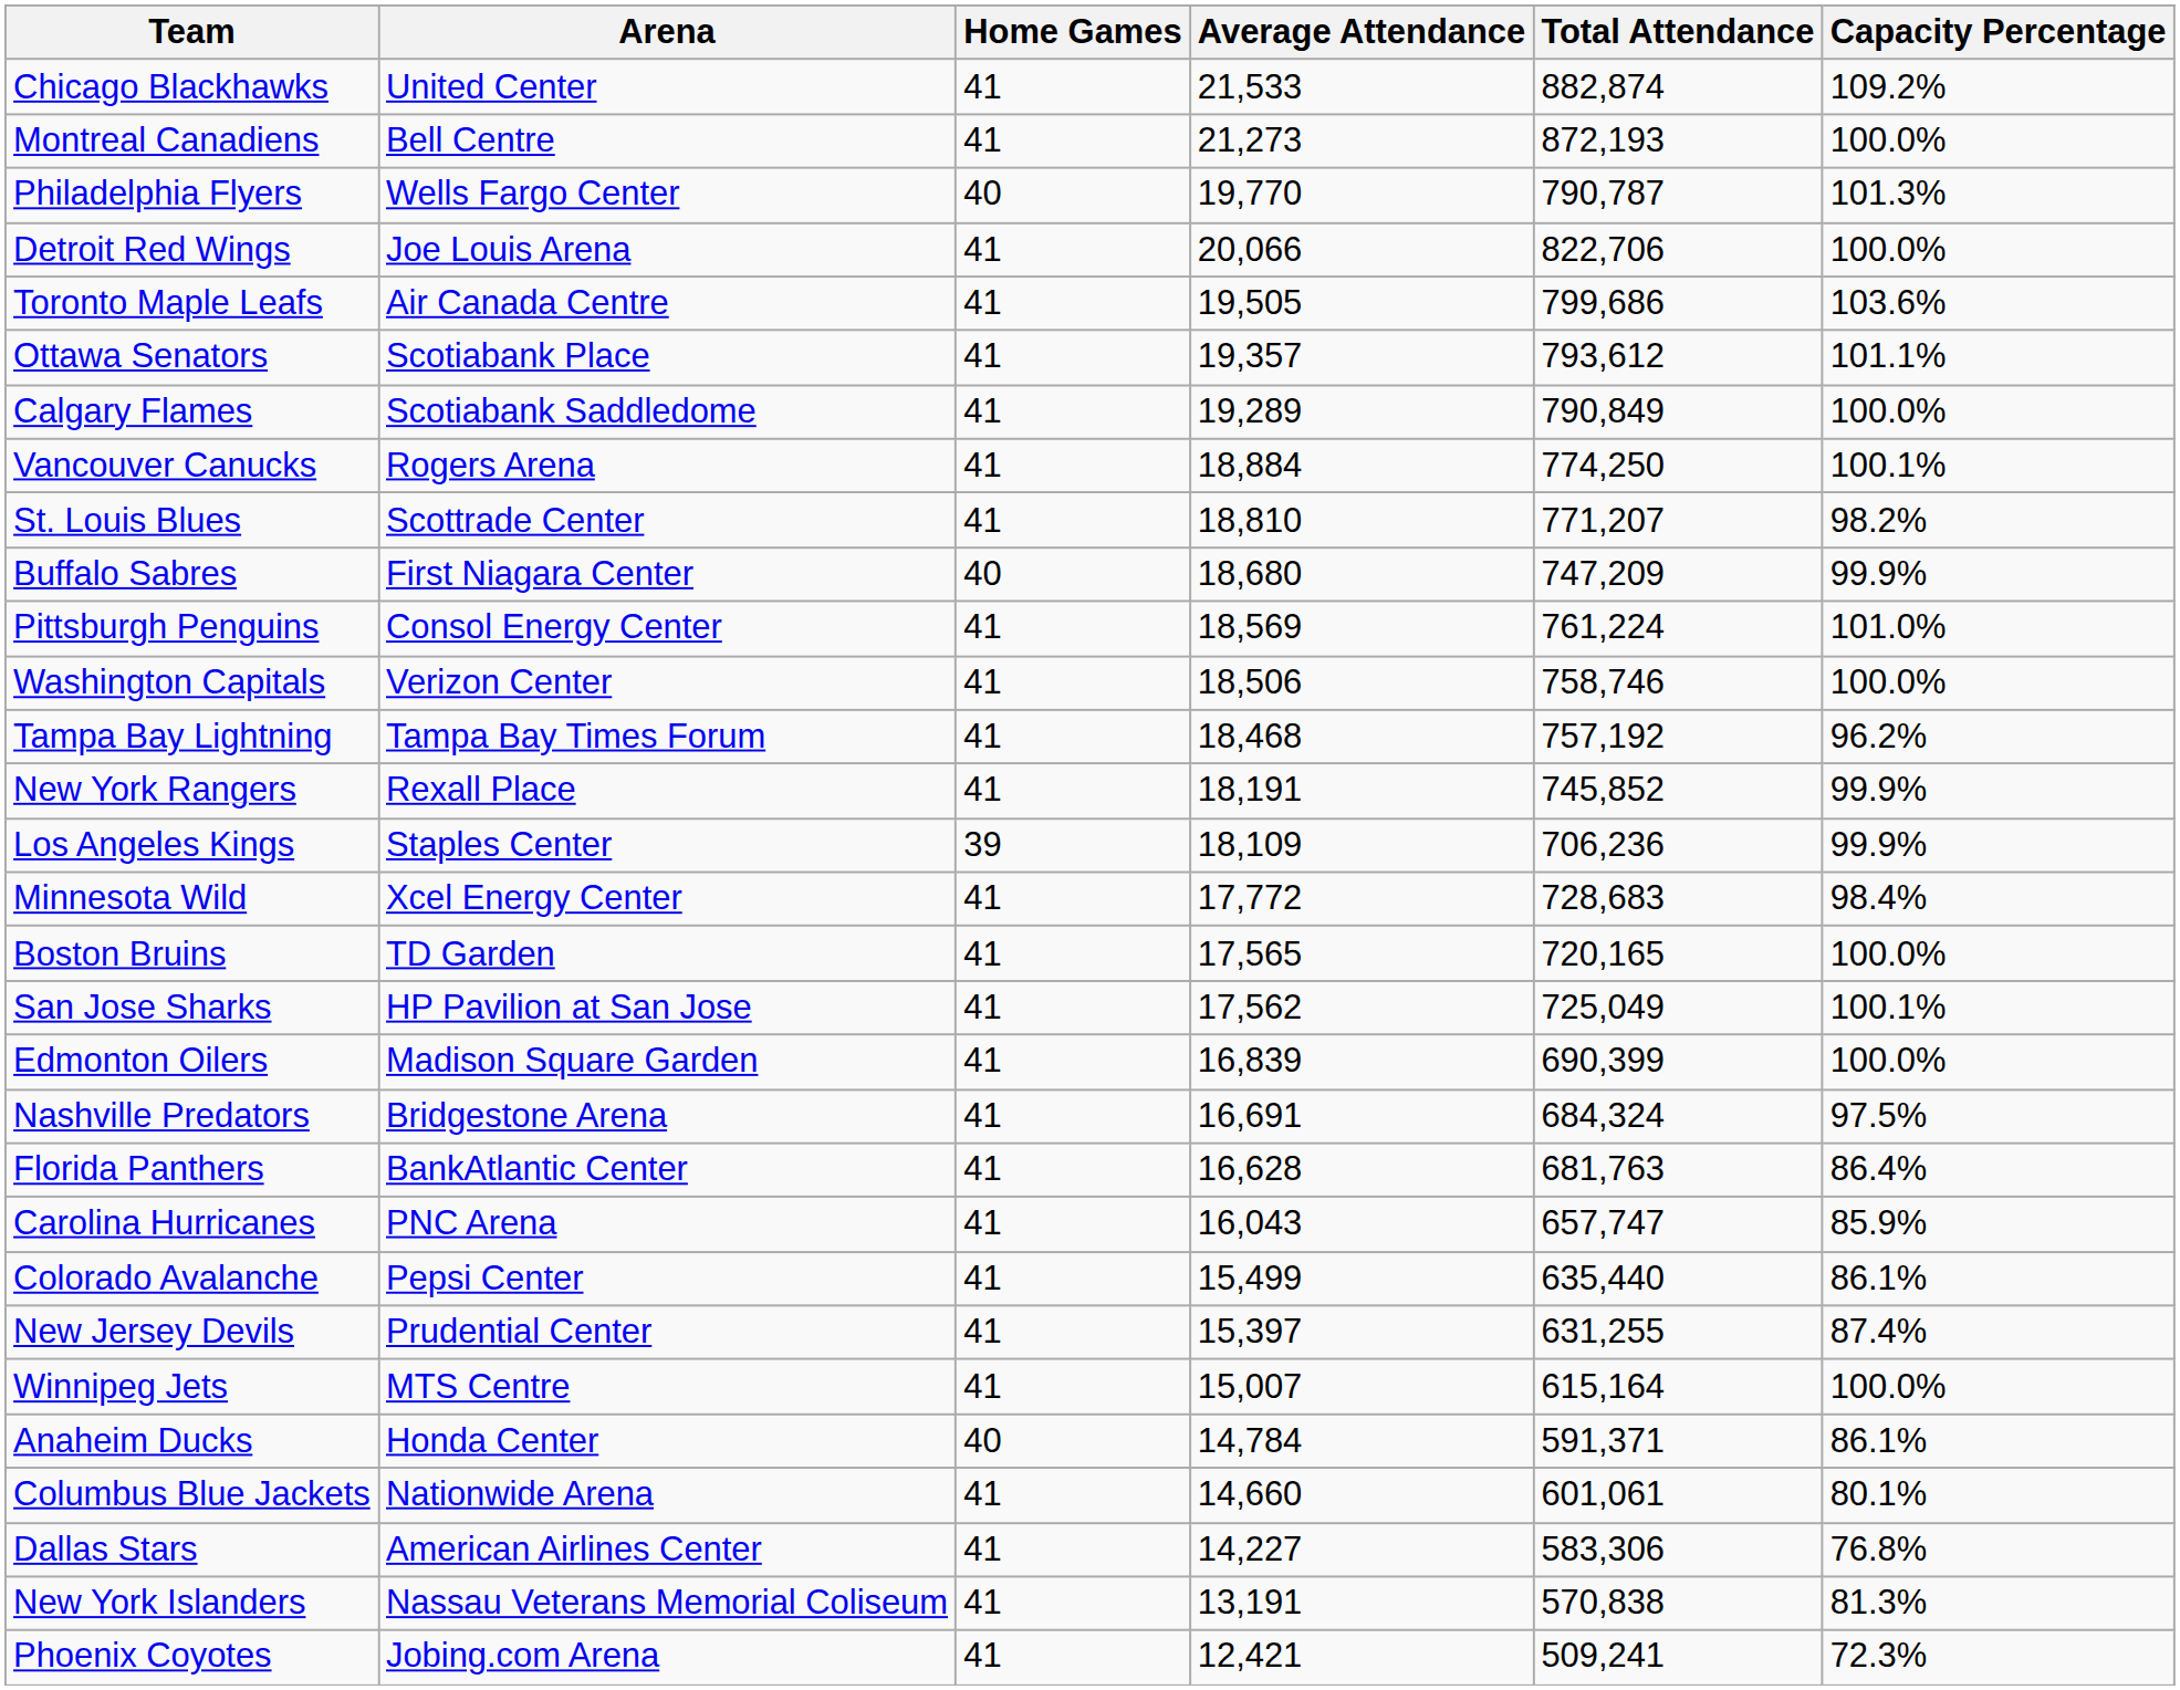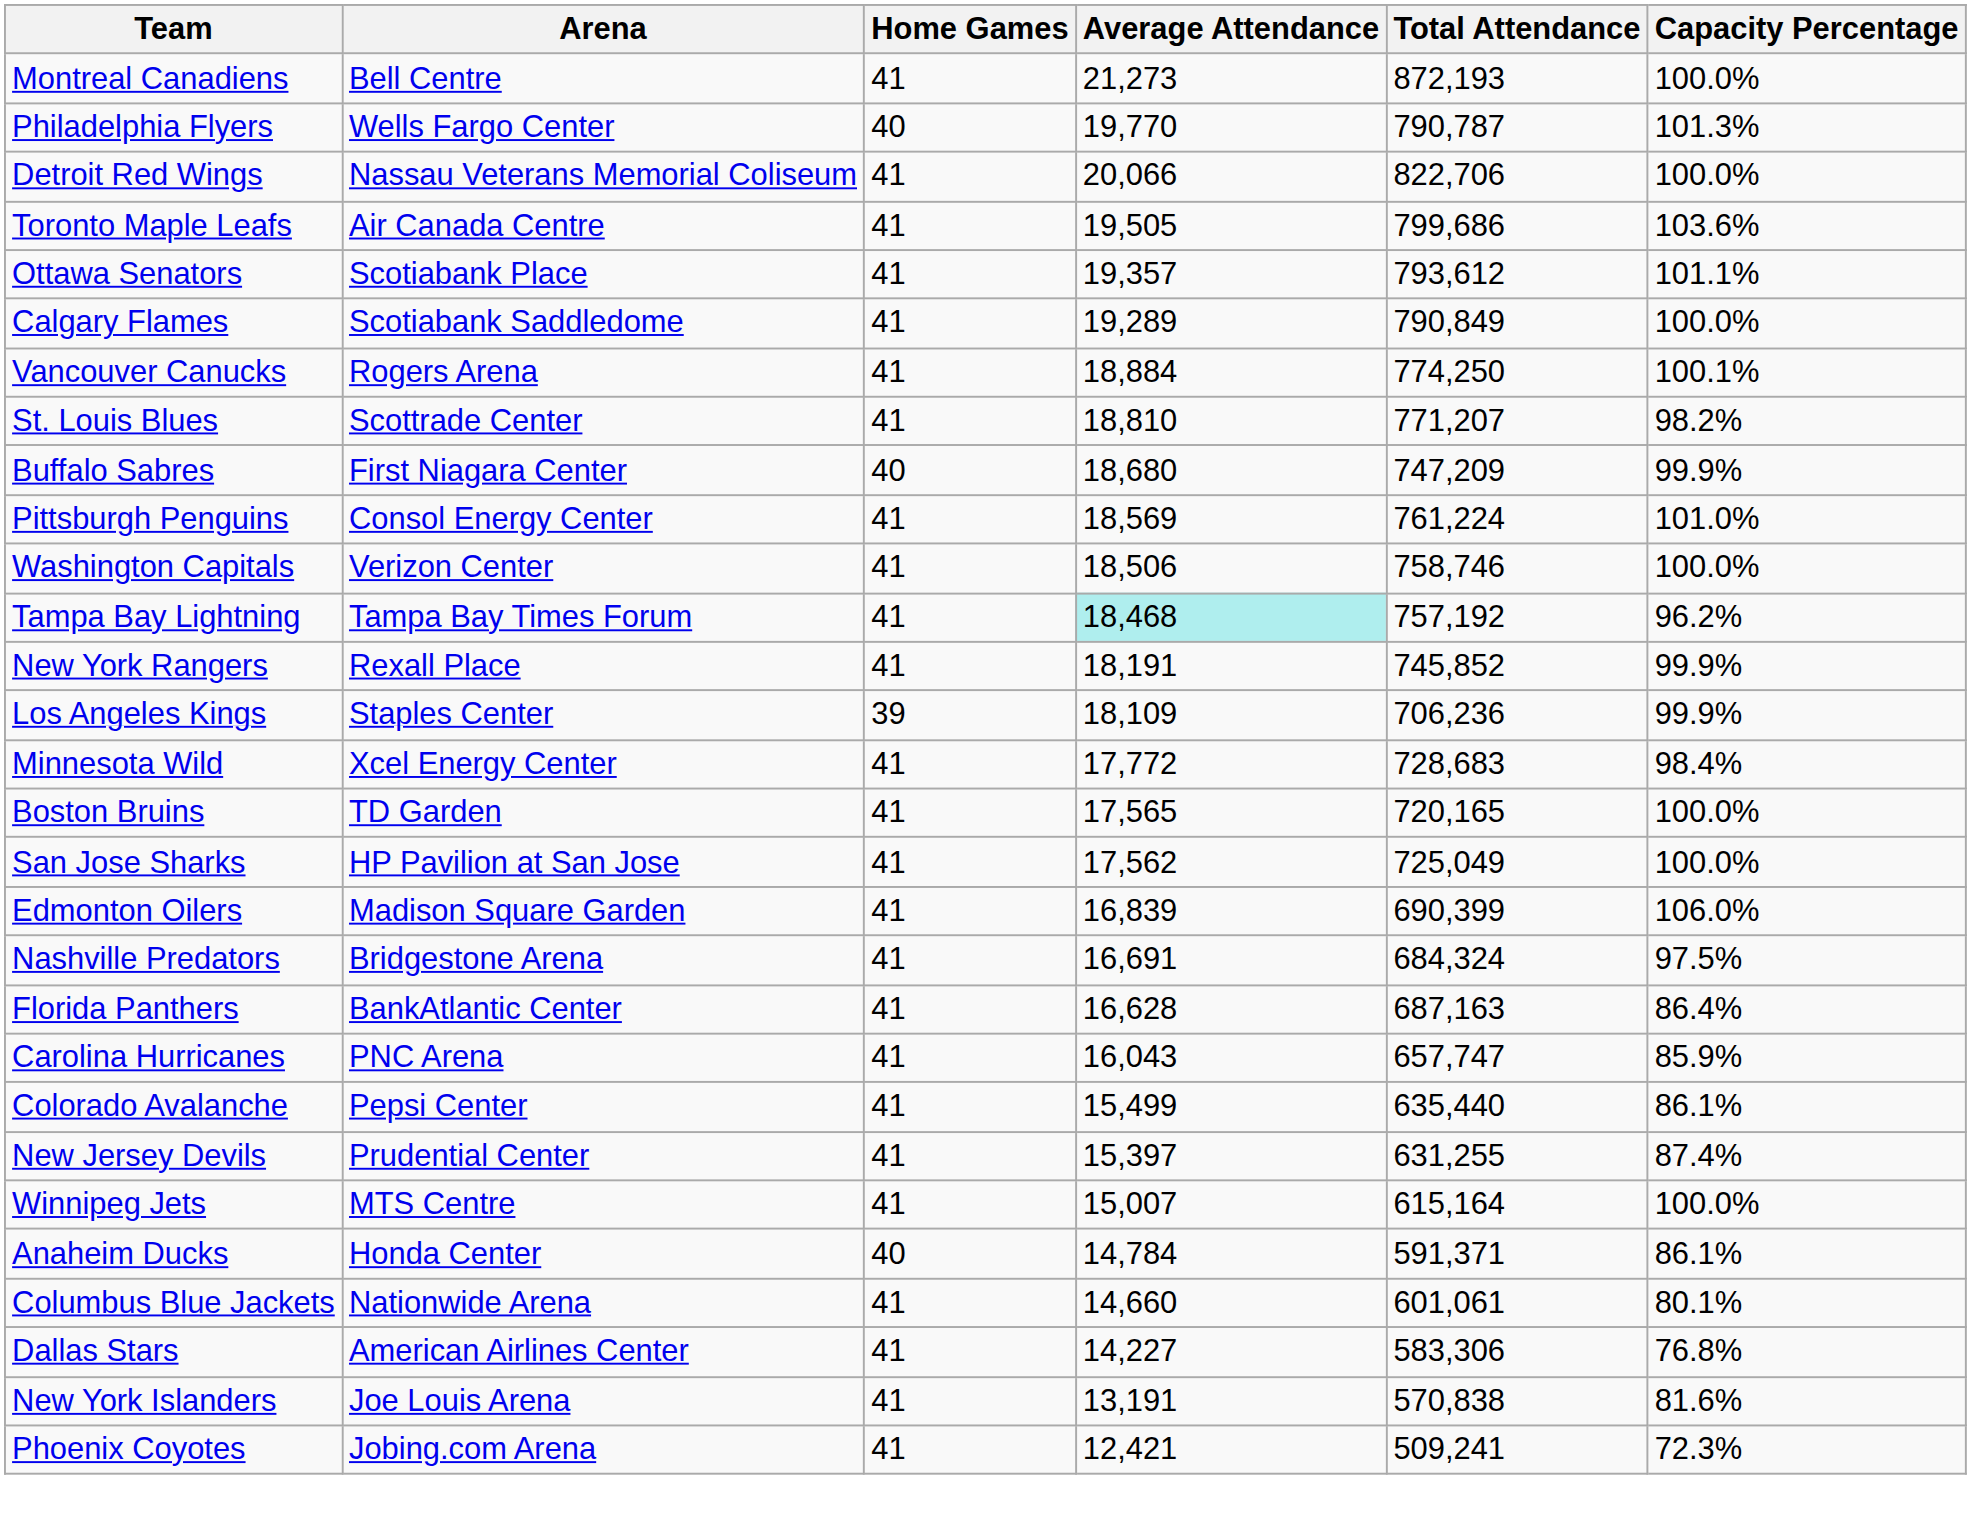- row: Chicago Blackhawks | United Center | 41 | 21,533 | 882,874 | 109.2%
Detroit Red Wings | Arena: Joe Louis Arena -> Nassau Veterans Memorial Coliseum
Tampa Bay Lightning | Average Attendance: no background -> paleturquoise background
San Jose Sharks | Capacity Percentage: 100.1% -> 100.0%
Edmonton Oilers | Capacity Percentage: 100.0% -> 106.0%
Florida Panthers | Total Attendance: 681,763 -> 687,163
New York Islanders | Arena: Nassau Veterans Memorial Coliseum -> Joe Louis Arena
New York Islanders | Capacity Percentage: 81.3% -> 81.6%
